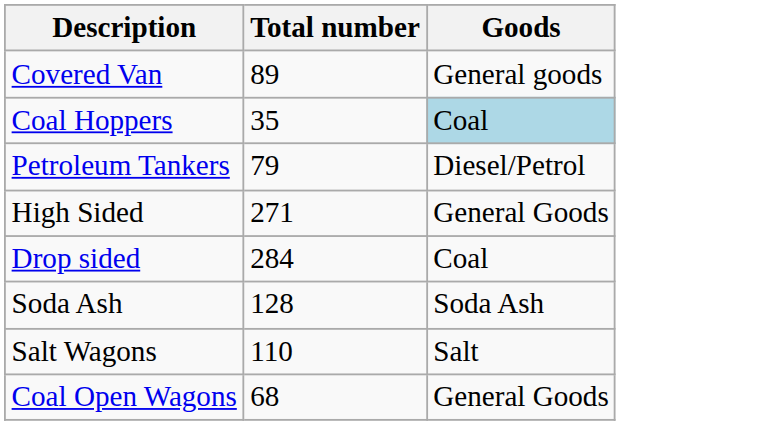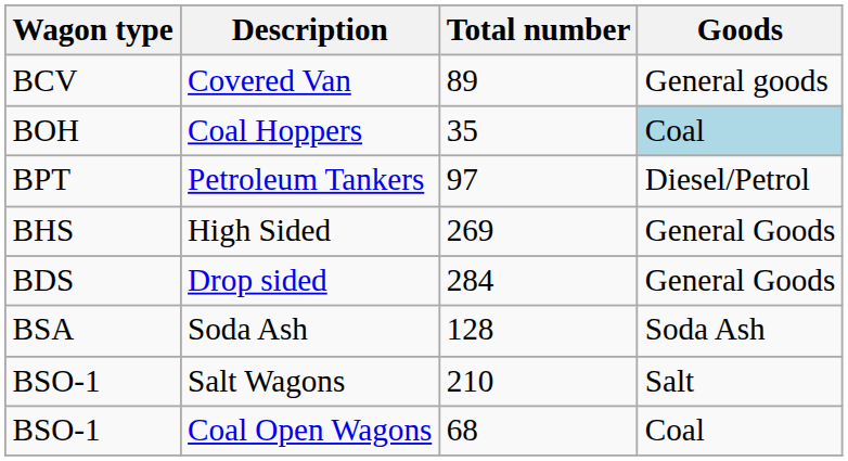+ column: Wagon type | BCV | BOH | BPT | BHS | BDS | BSA | BSO-1 | BSO-1
Petroleum Tankers | Total number: 79 -> 97
High Sided | Total number: 271 -> 269
Drop sided | Goods: Coal -> General Goods
Salt Wagons | Total number: 110 -> 210
Coal Open Wagons | Goods: General Goods -> Coal
